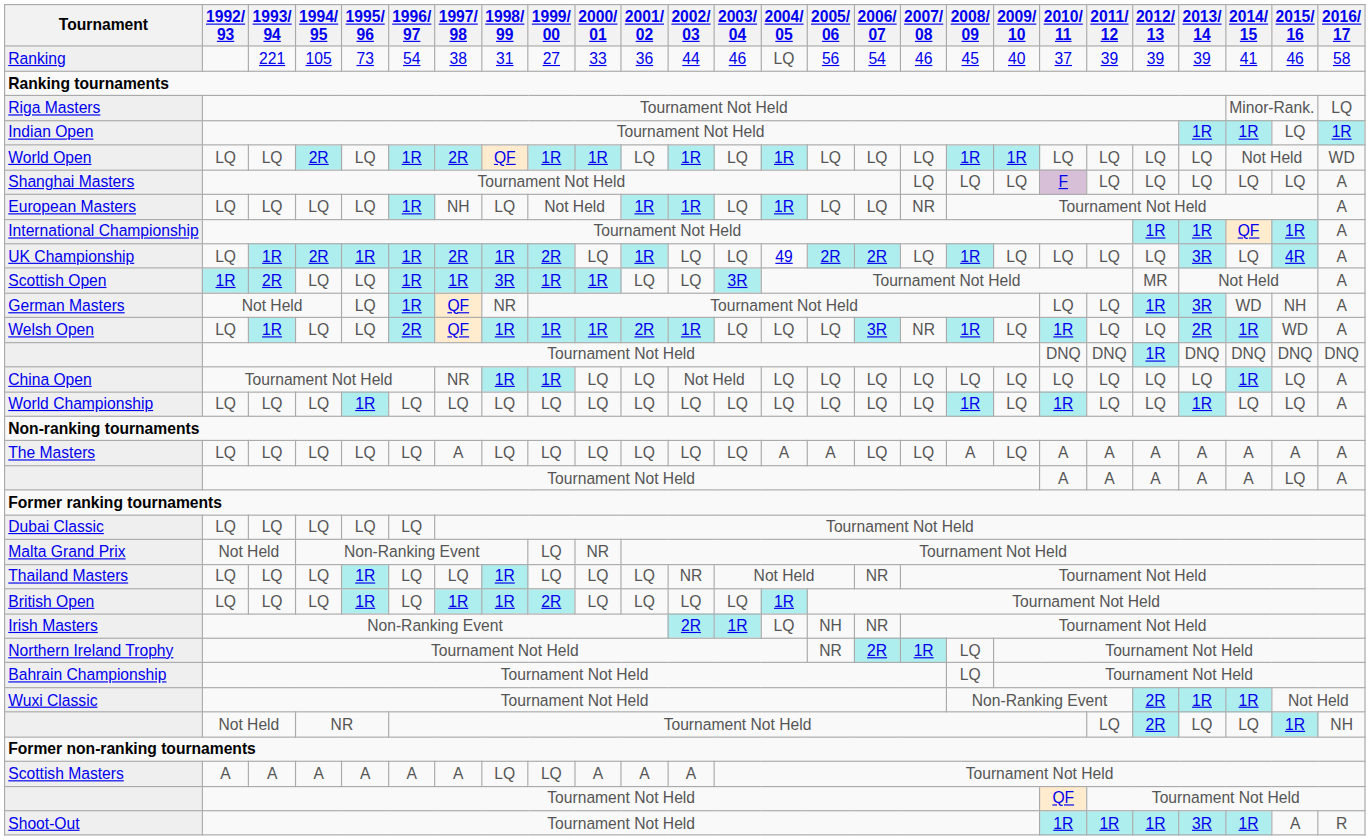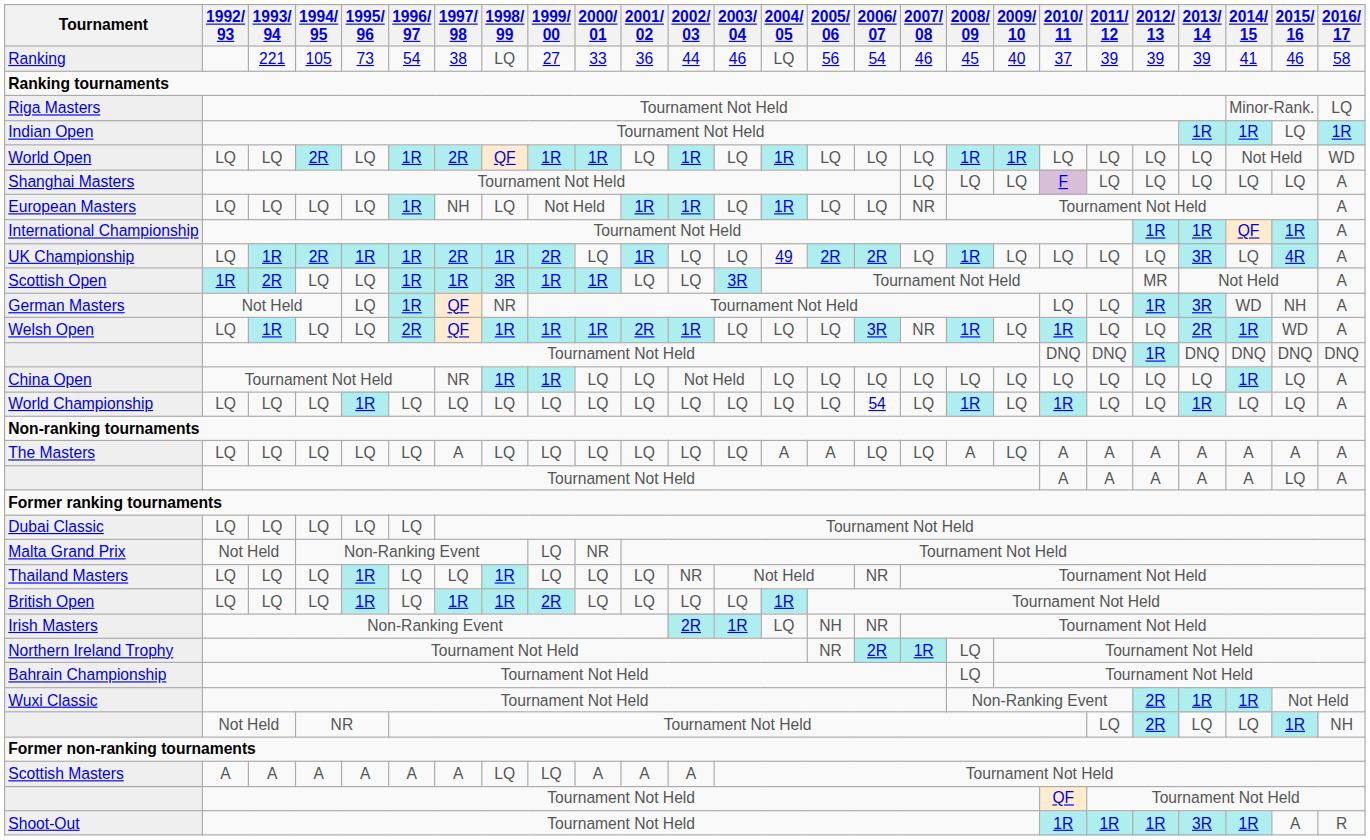Ranking | 1998/ 99: 31 -> LQ
World Championship | 2006/ 07: LQ -> 54
